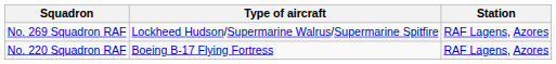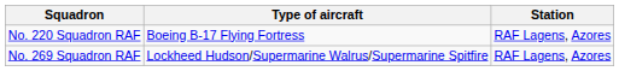rows swapped: No. 220 Squadron RAF <-> No. 269 Squadron RAF
